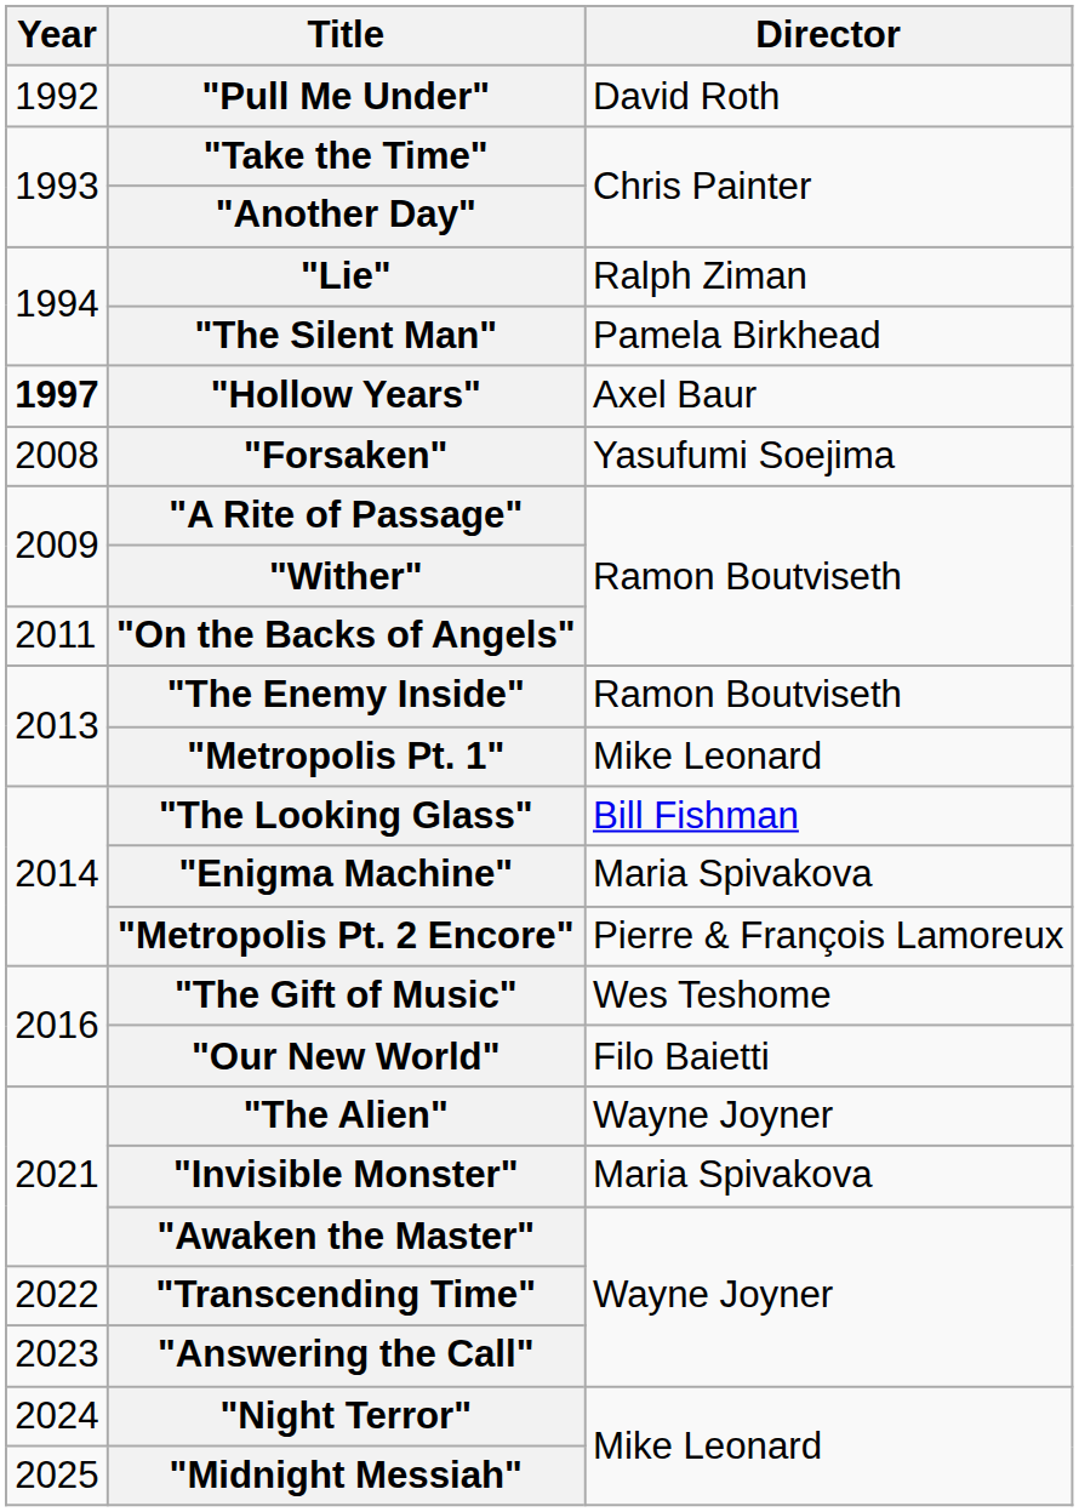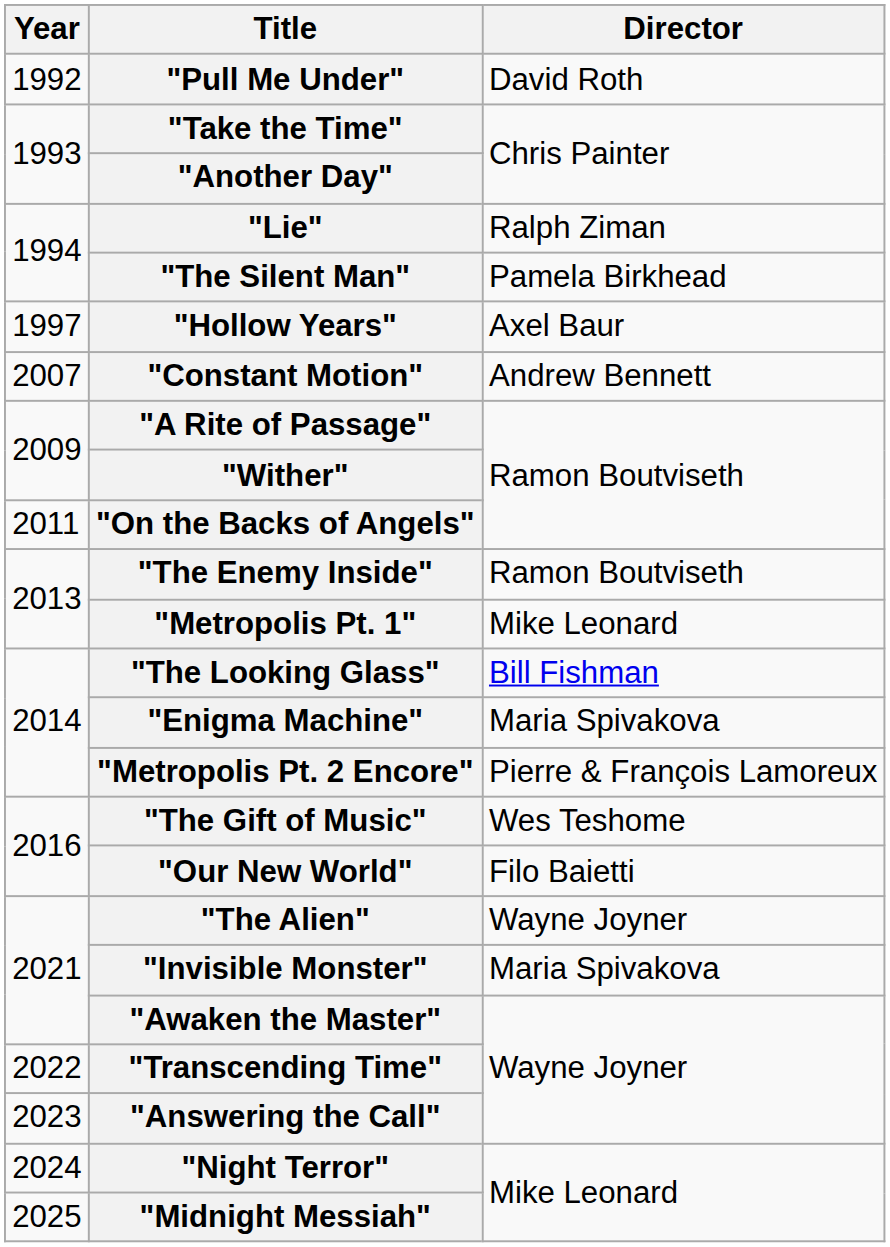"Hollow Years" | Year: bold -> normal
+ row: 2007 | "Constant Motion" | Andrew Bennett
- row: 2008 | "Forsaken" | Yasufumi Soejima
